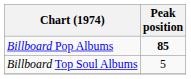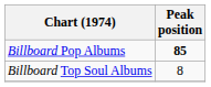Billboard Top Soul Albums | Peak position: 5 -> 8
